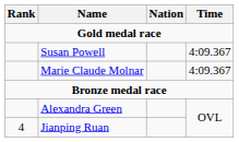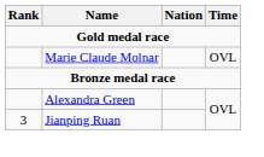- row: Susan Powell | 4:09.367
Marie Claude Molnar | Time: 4:09.367 -> OVL
Jianping Ruan | Rank: 4 -> 3
